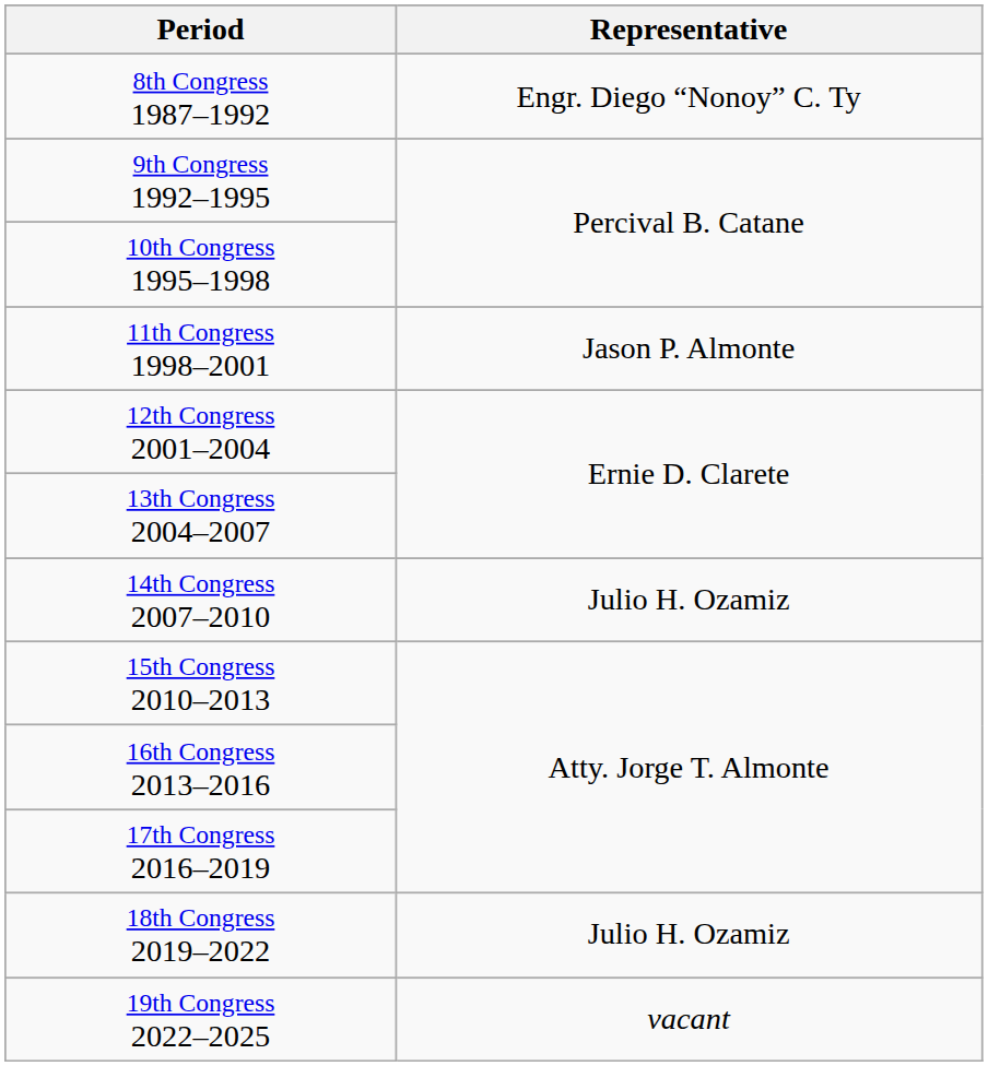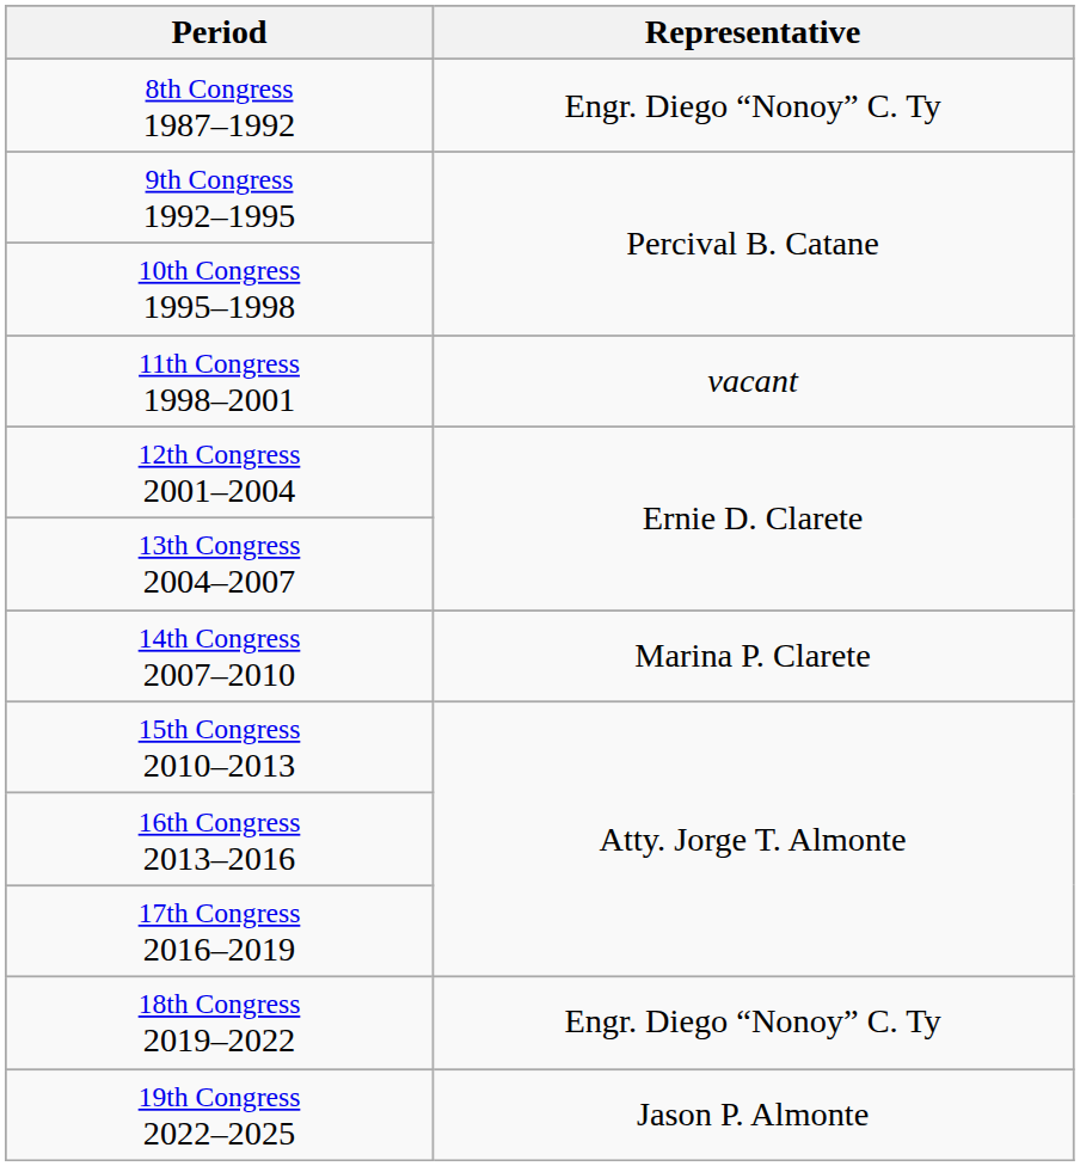11th Congress 1998–2001 | Representative: Jason P. Almonte -> vacant
14th Congress 2007–2010 | Representative: Julio H. Ozamiz -> Marina P. Clarete
18th Congress 2019–2022 | Representative: Julio H. Ozamiz -> Engr. Diego “Nonoy” C. Ty
19th Congress 2022–2025 | Representative: vacant -> Jason P. Almonte
